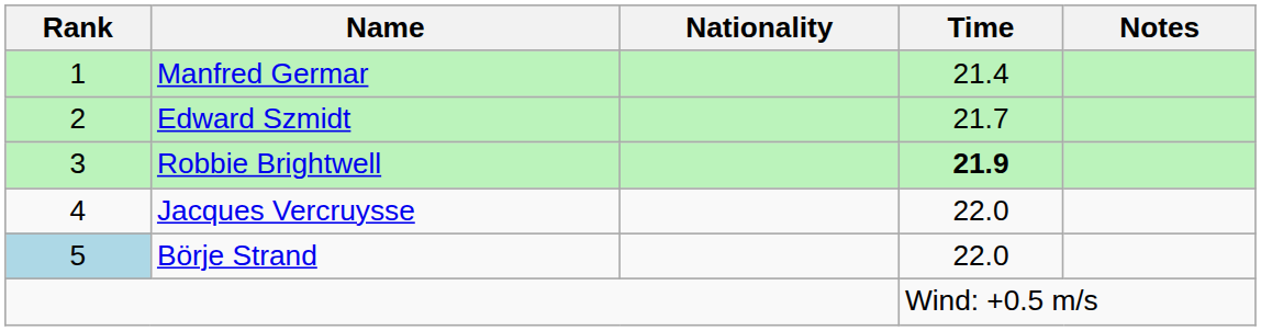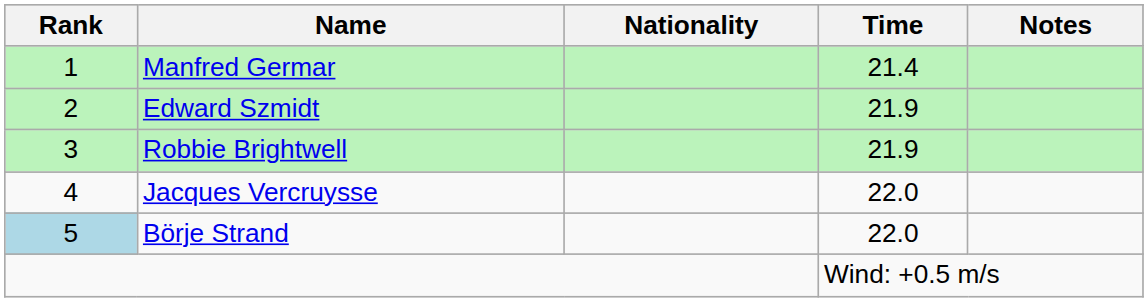Edward Szmidt | Time: 21.7 -> 21.9
Robbie Brightwell | Time: bold -> normal
